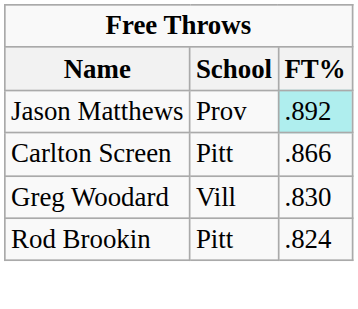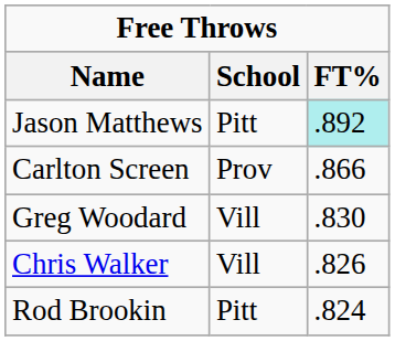Jason Matthews | School: Prov -> Pitt
Carlton Screen | School: Pitt -> Prov
+ row: Chris Walker | Vill | .826
